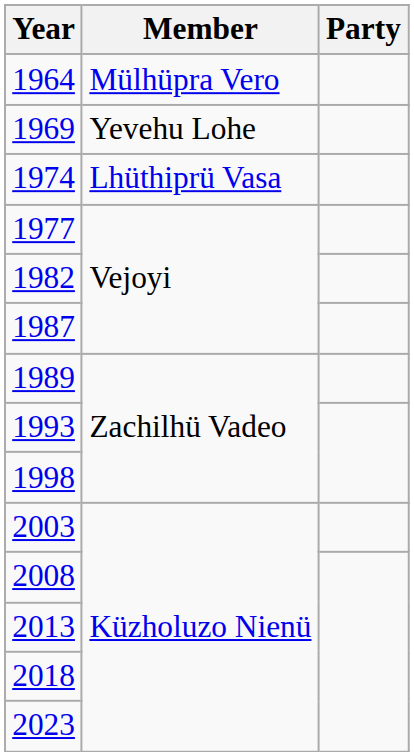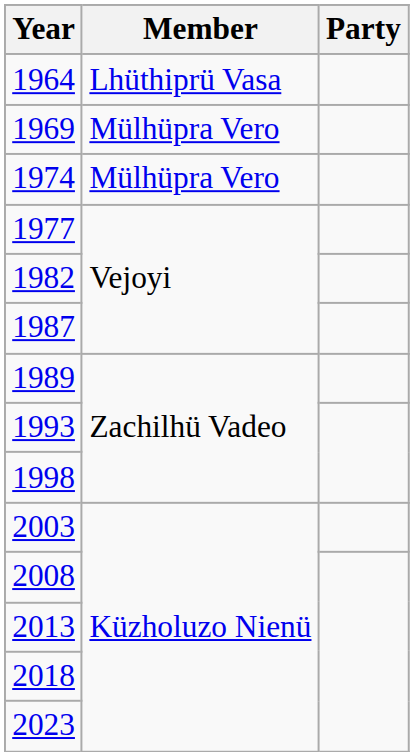1964 | Member: Mülhüpra Vero -> Lhüthiprü Vasa
1969 | Member: Yevehu Lohe -> Mülhüpra Vero
1974 | Member: Lhüthiprü Vasa -> Mülhüpra Vero
